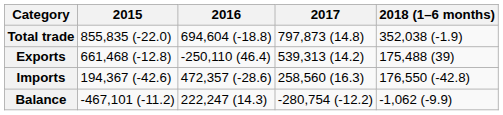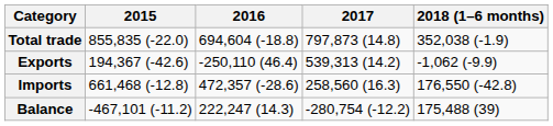Exports | 2015: 661,468 (-12.8) -> 194,367 (-42.6)
Exports | 2018 (1–6 months): 175,488 (39) -> -1,062 (-9.9)
Imports | 2015: 194,367 (-42.6) -> 661,468 (-12.8)
Balance | 2018 (1–6 months): -1,062 (-9.9) -> 175,488 (39)
